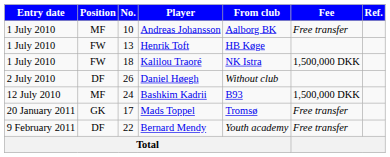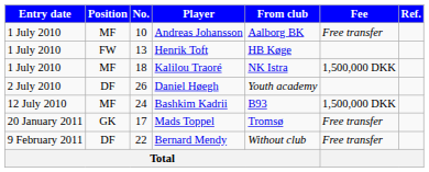Kalilou Traoré | Position: FW -> MF
Daniel Høegh | From club: Without club -> Youth academy
Bernard Mendy | From club: Youth academy -> Without club
